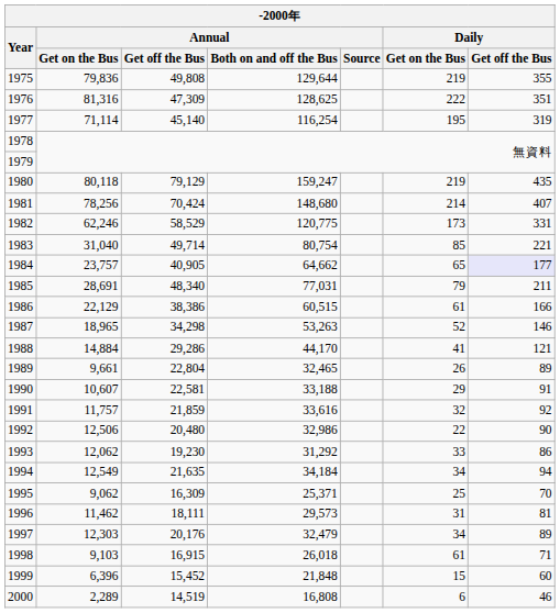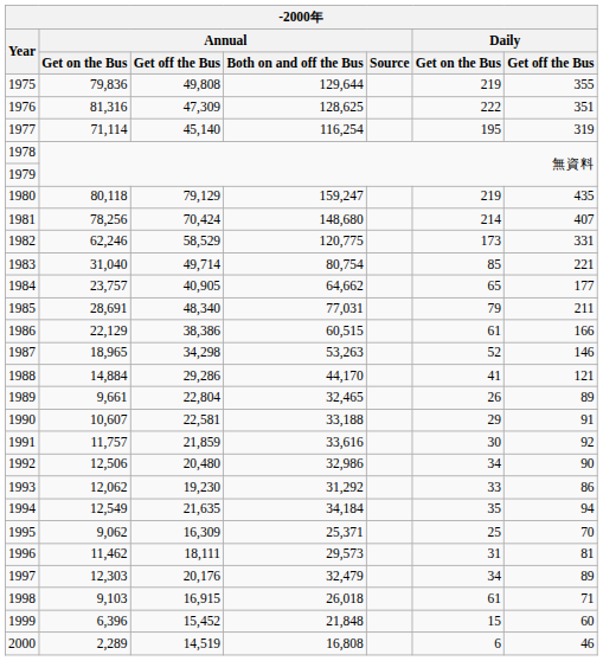1984 | Daily / Get off the Bus: lavender background -> no background
1991 | Daily / Get on the Bus: 32 -> 30
1992 | Daily / Get on the Bus: 22 -> 34
1994 | Daily / Get on the Bus: 34 -> 35
